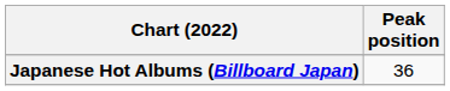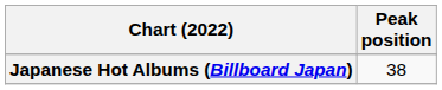Japanese Hot Albums (Billboard Japan) | Peak position: 36 -> 38
